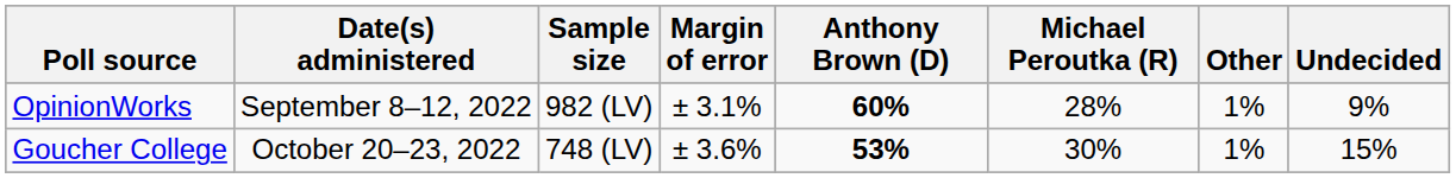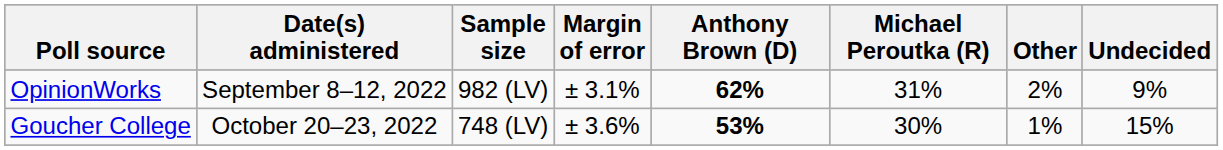OpinionWorks | Anthony Brown (D): 60% -> 62%
OpinionWorks | Michael Peroutka (R): 28% -> 31%
OpinionWorks | Other: 1% -> 2%
